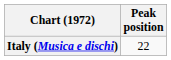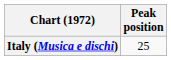Italy (Musica e dischi) | Peak position: 22 -> 25
